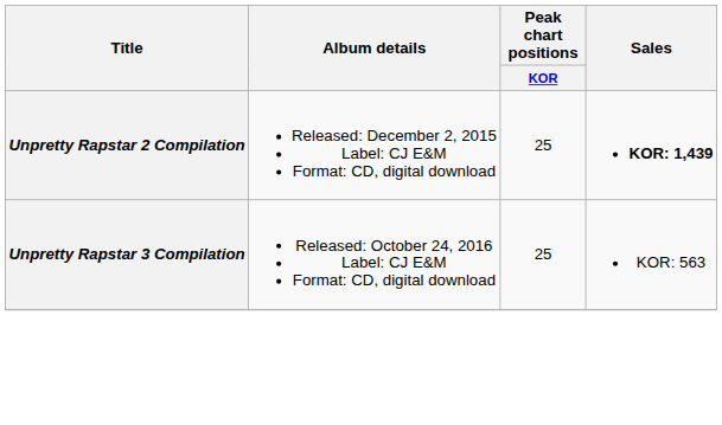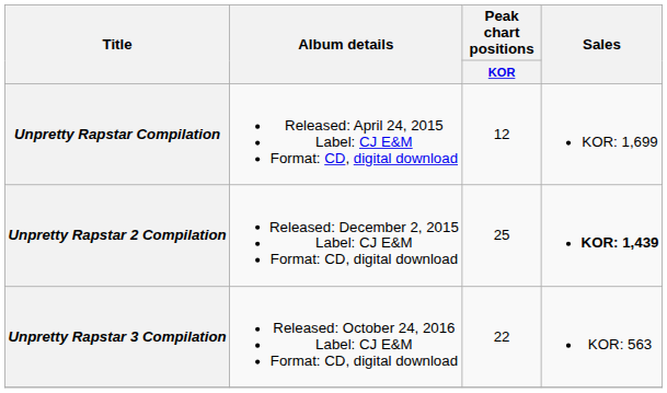+ row: Unpretty Rapstar Compilation | Released: April 24, 2015 Label: CJ E&M Format: CD, digital download | 12 | KOR: 1,699
Unpretty Rapstar 3 Compilation | Peak chart positions / KOR: 25 -> 22
